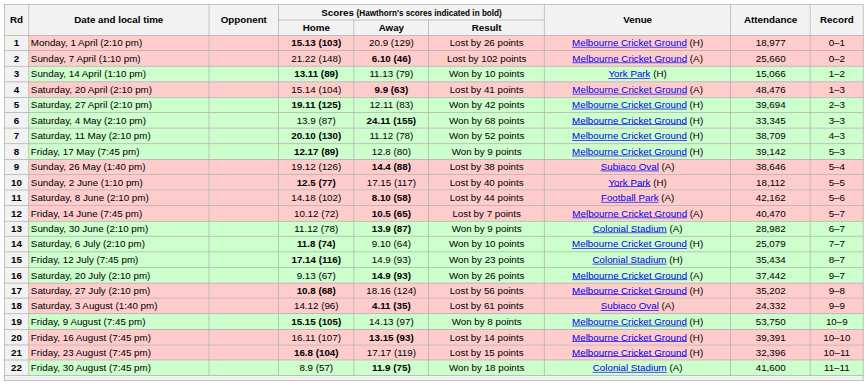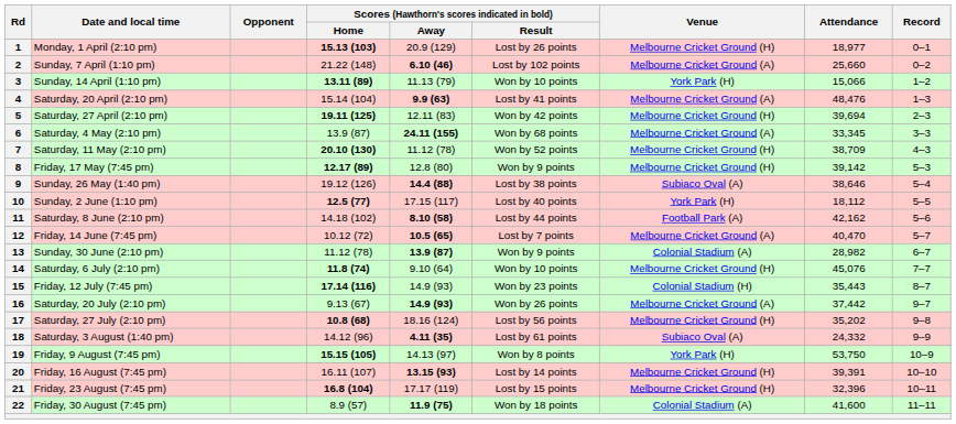6 | Venue: Melbourne Cricket Ground (H) -> Melbourne Cricket Ground (A)
14 | Attendance: 25,079 -> 45,076
15 | Attendance: 35,434 -> 35,443
19 | Venue: Melbourne Cricket Ground (H) -> York Park (H)
